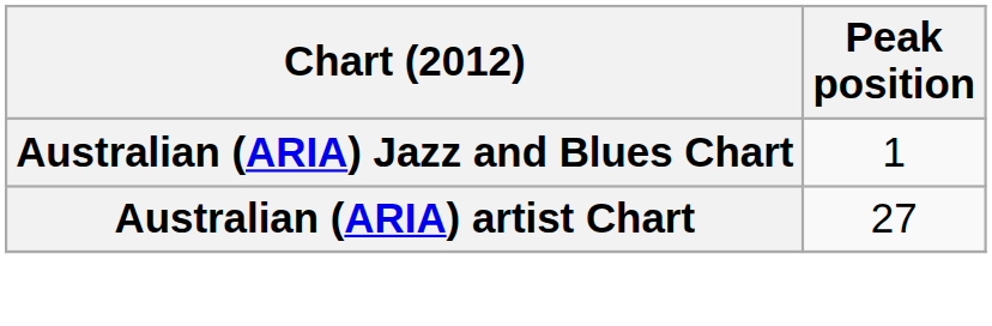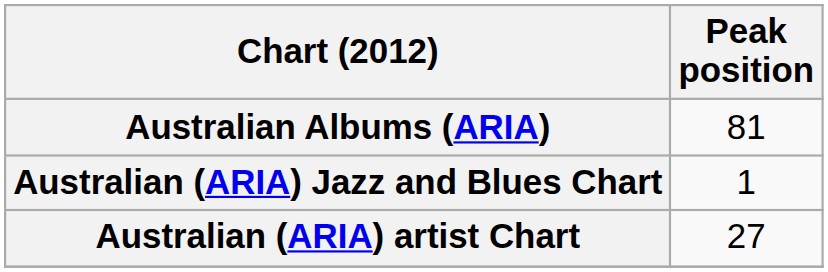+ row: Australian Albums (ARIA) | 81
